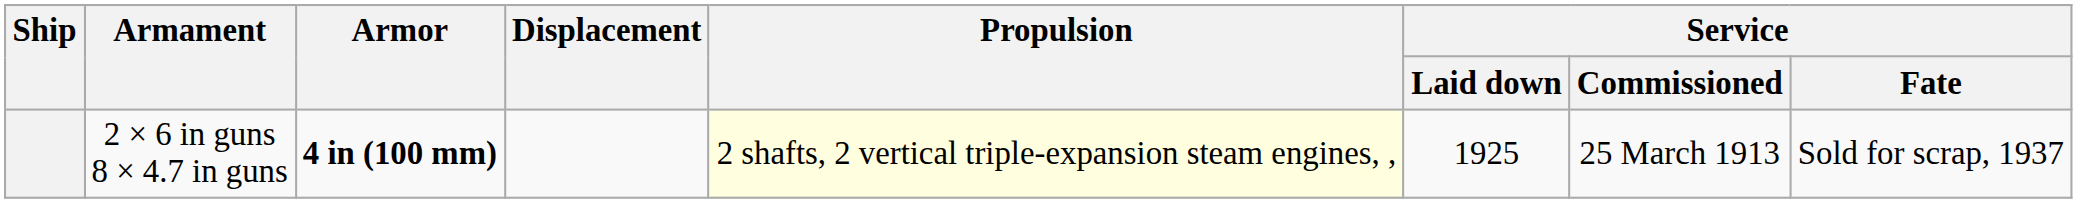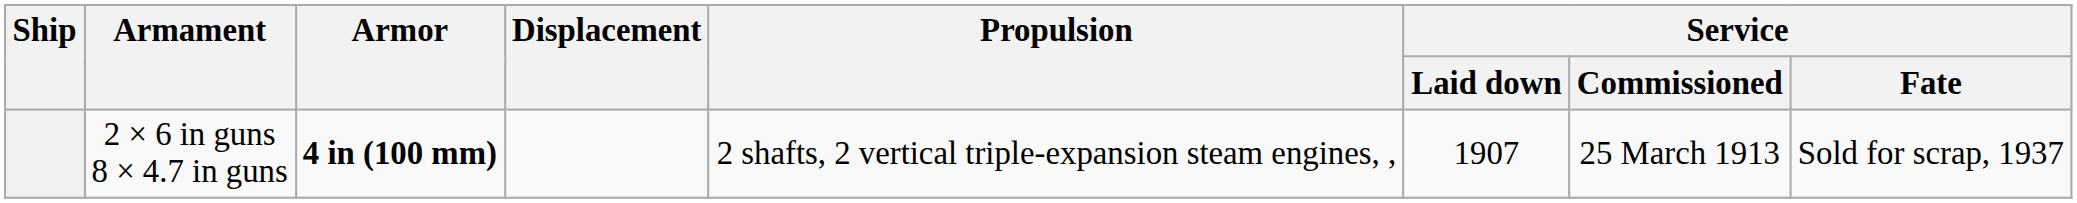2 × 6 in guns 8 × 4.7 in guns | Propulsion: lightyellow background -> no background
2 × 6 in guns 8 × 4.7 in guns | Service / Laid down: 1925 -> 1907
